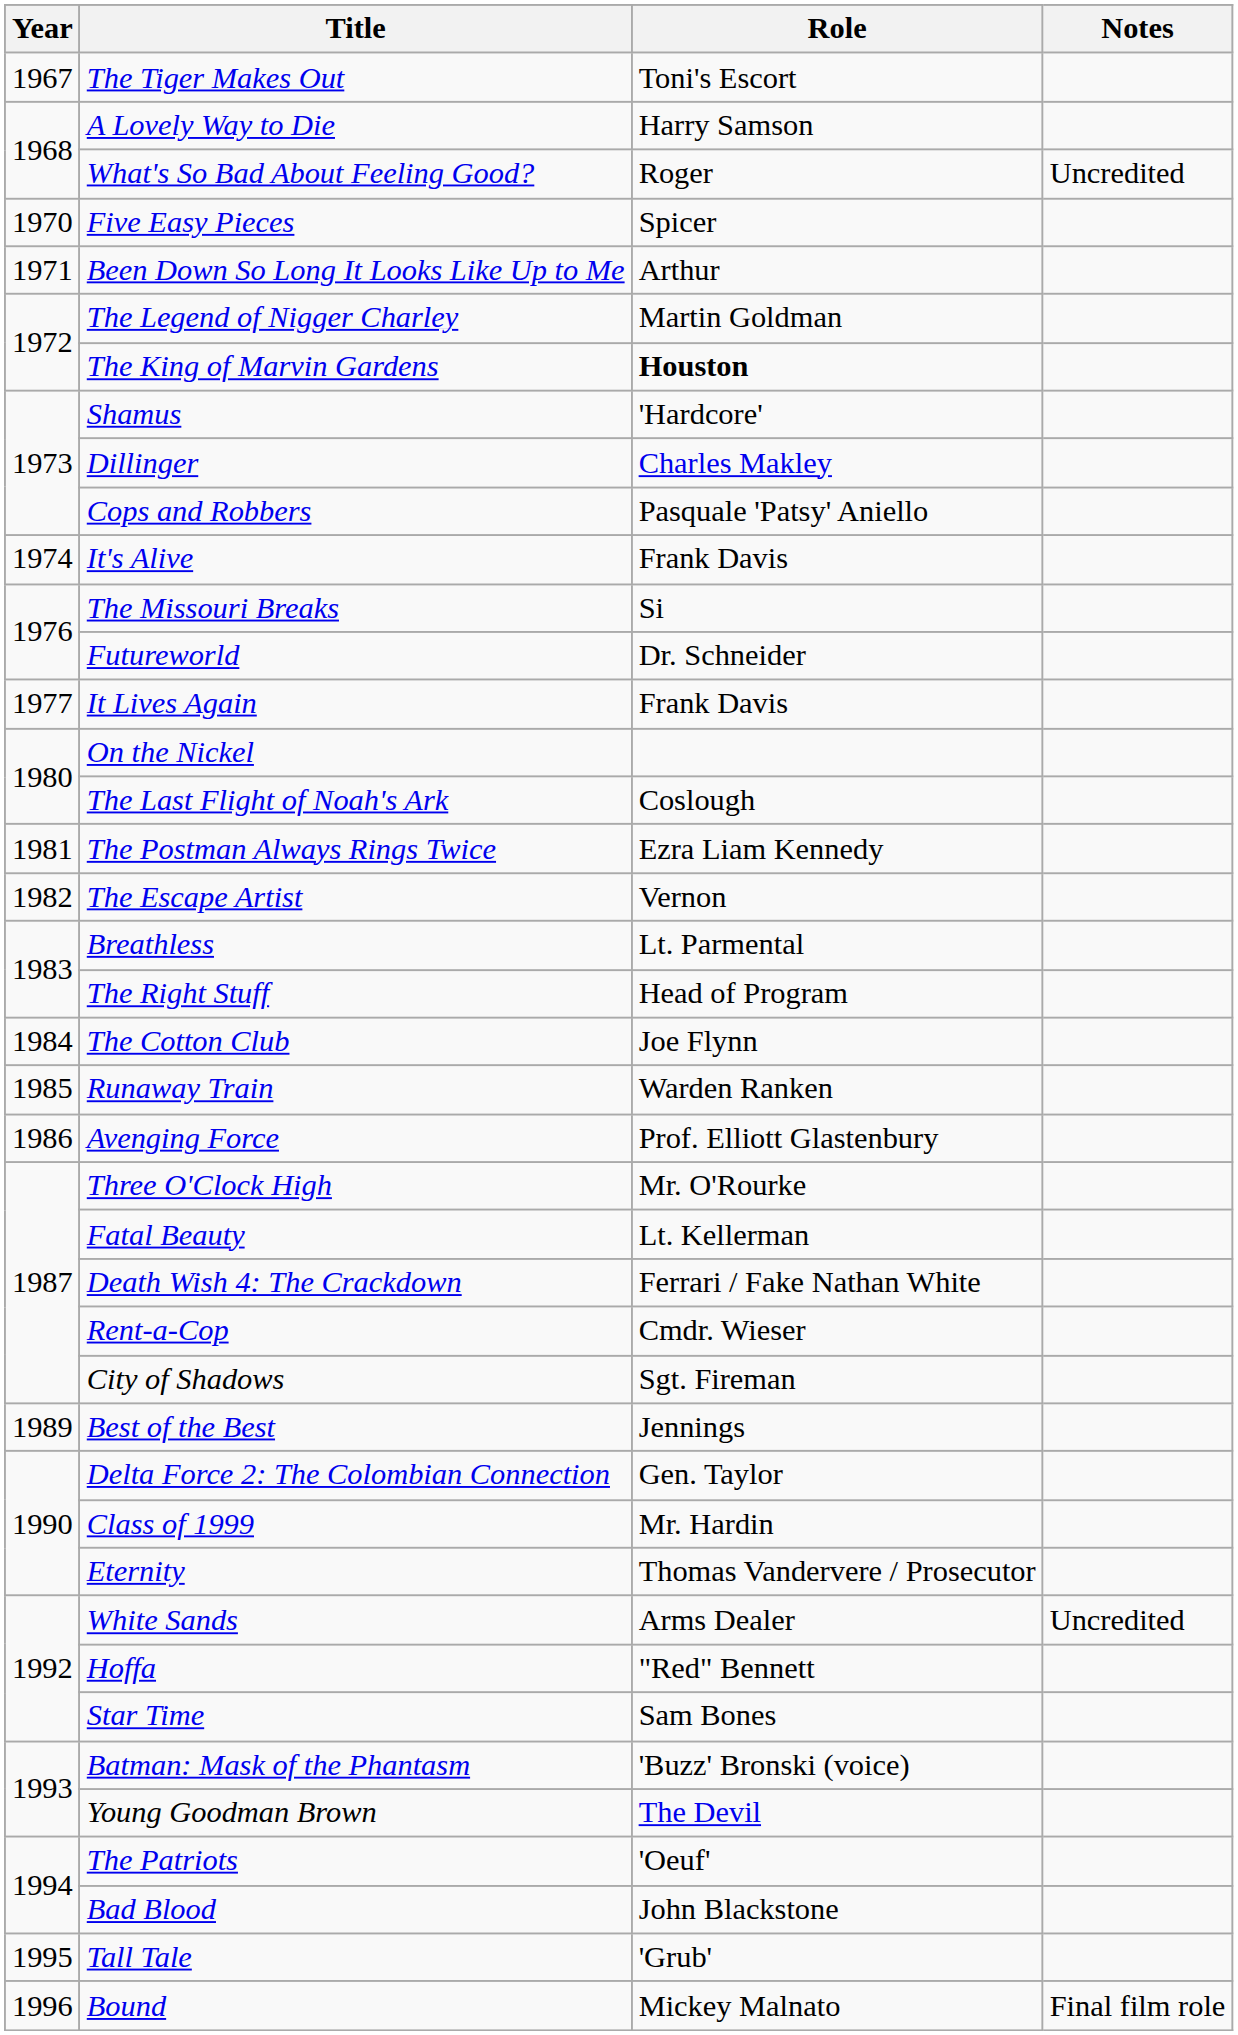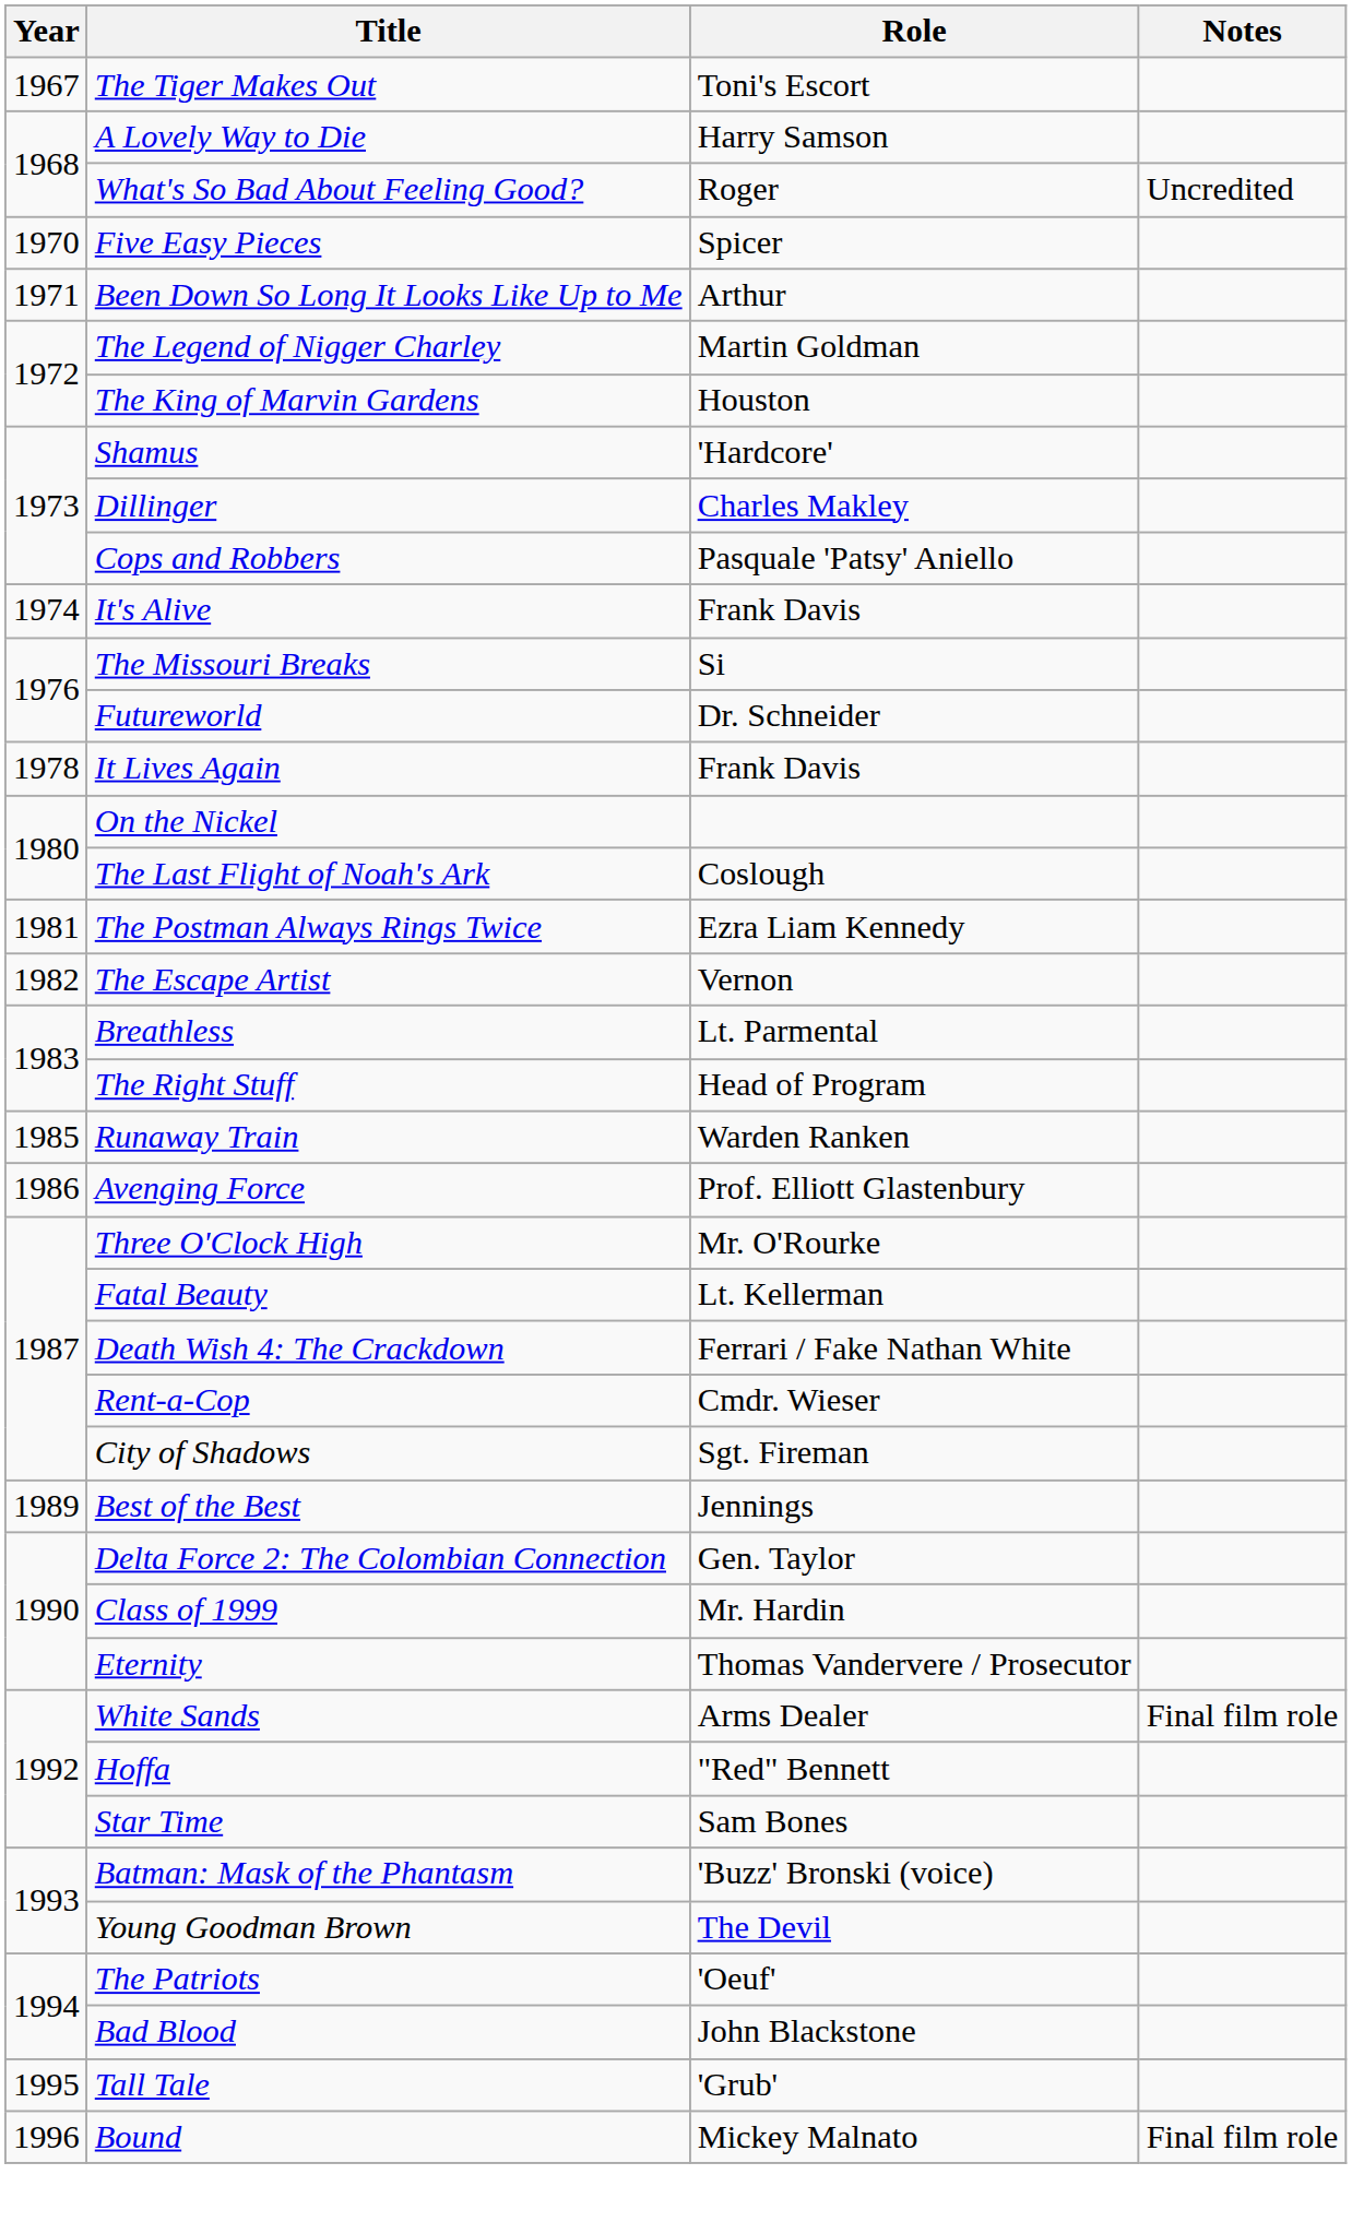The King of Marvin Gardens | Role: bold -> normal
It Lives Again | Year: 1977 -> 1978
- row: 1984 | The Cotton Club | Joe Flynn
White Sands | Notes: Uncredited -> Final film role
